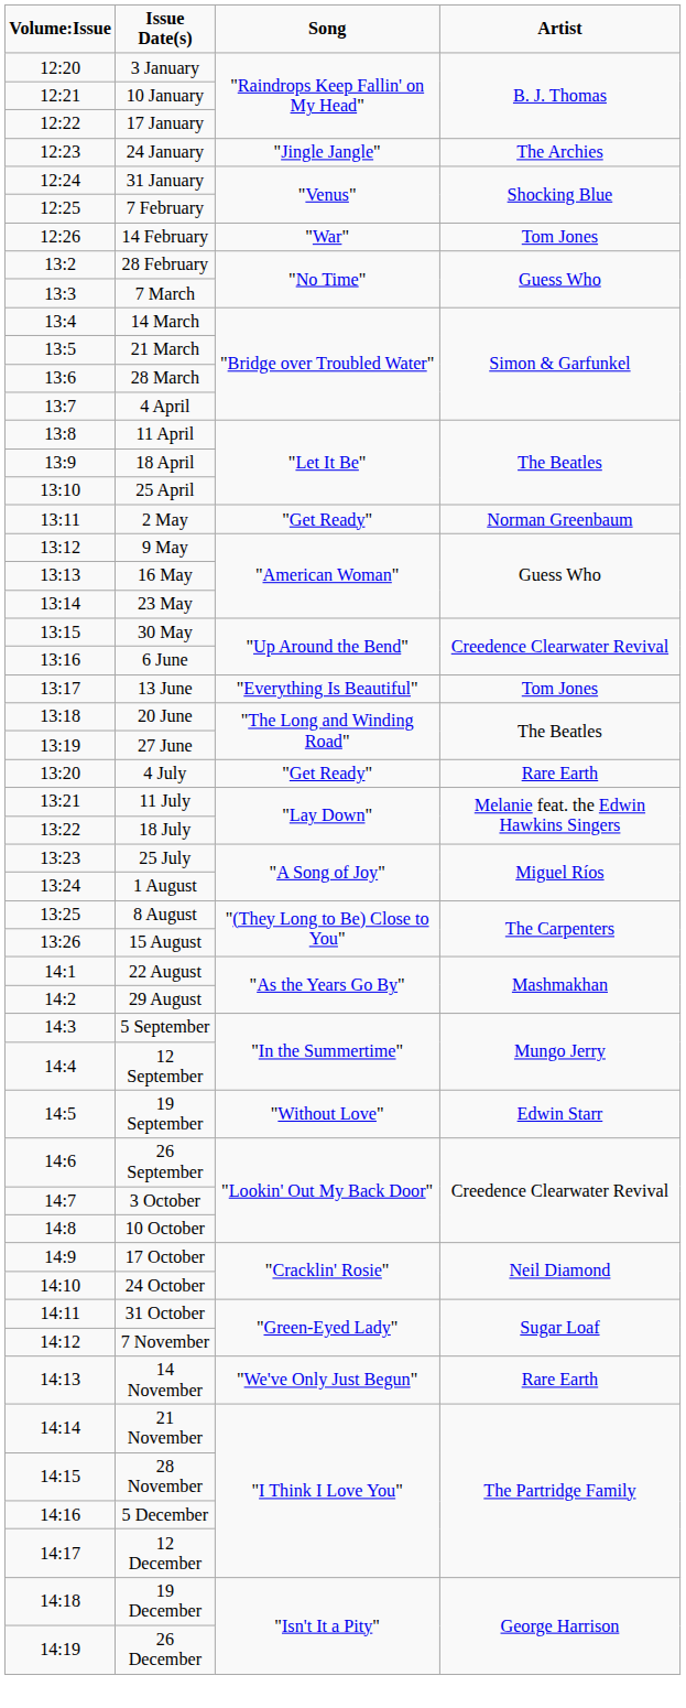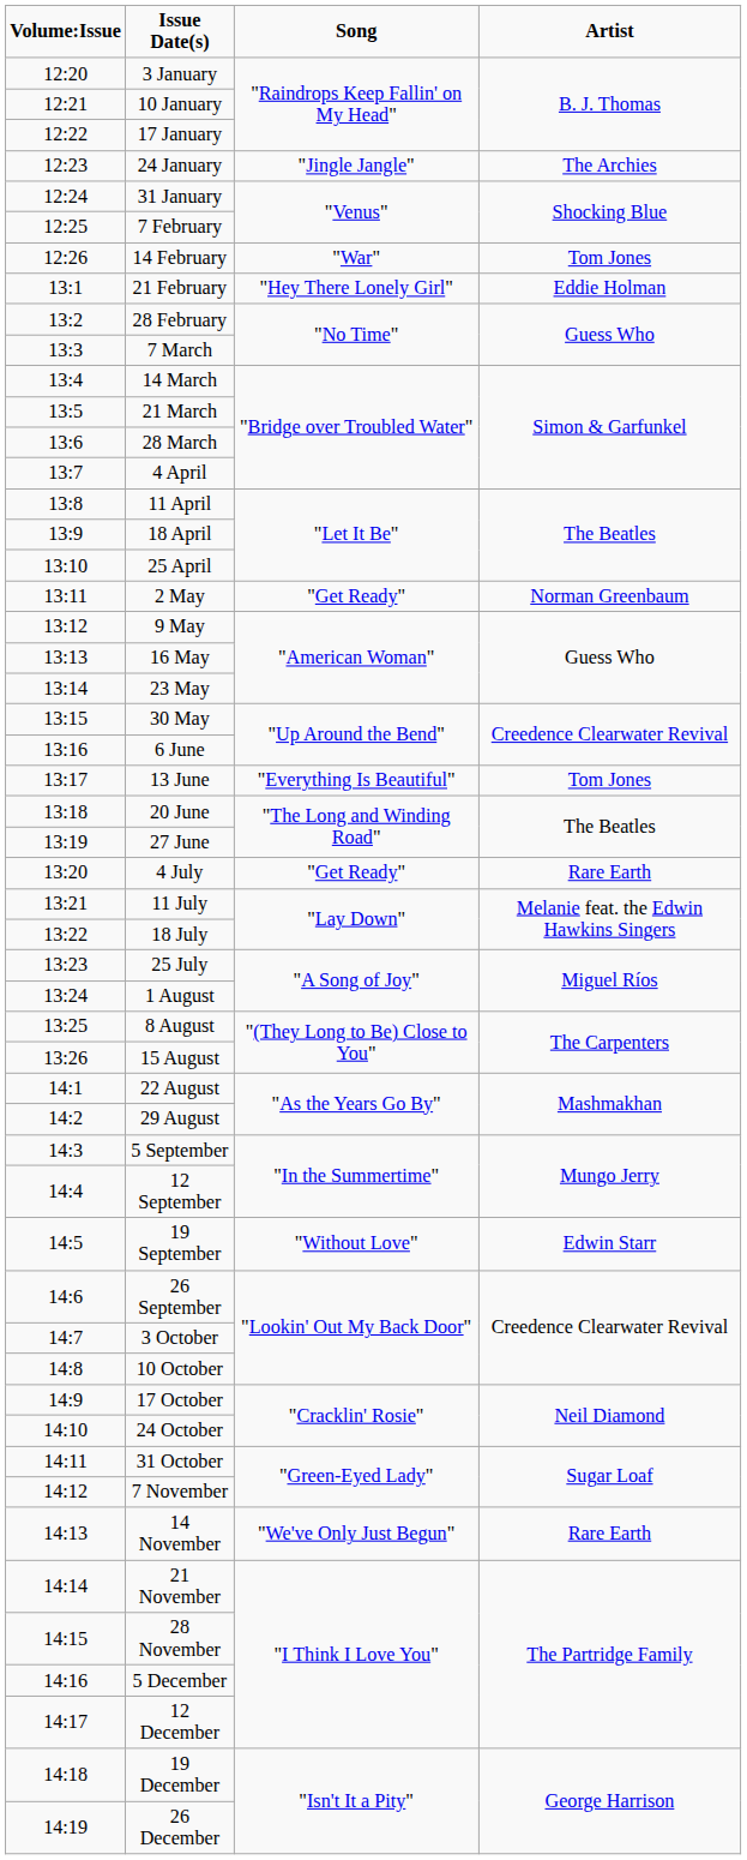+ row: 13:1 | 21 February | "Hey There Lonely Girl" | Eddie Holman
